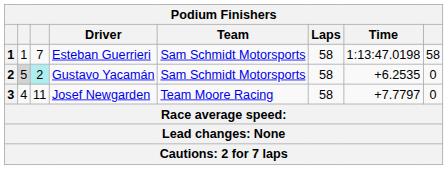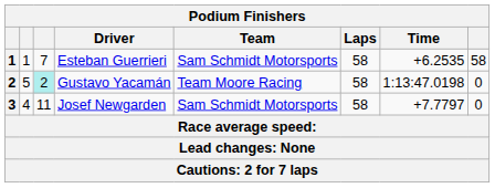Esteban Guerrieri | Time: 1:13:47.0198 -> +6.2535
Gustavo Yacamán | column 2: lightgrey background -> no background
Gustavo Yacamán | Team: Sam Schmidt Motorsports -> Team Moore Racing
Gustavo Yacamán | Time: +6.2535 -> 1:13:47.0198
Josef Newgarden | Team: Team Moore Racing -> Sam Schmidt Motorsports
